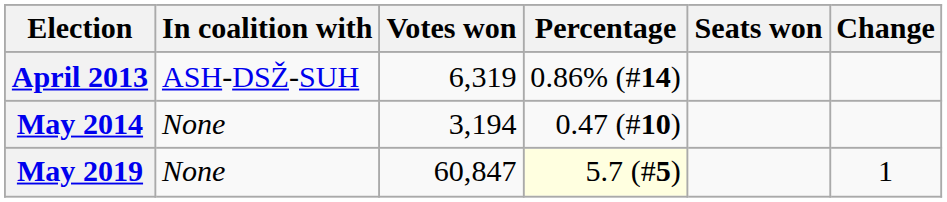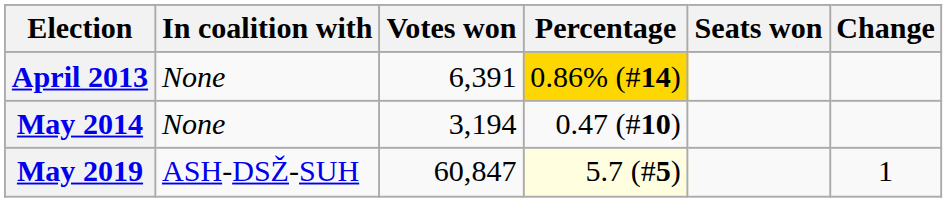April 2013 | In coalition with: ASH-DSŽ-SUH -> None
April 2013 | Votes won: 6,319 -> 6,391
April 2013 | Percentage: no background -> gold background
May 2019 | In coalition with: None -> ASH-DSŽ-SUH
